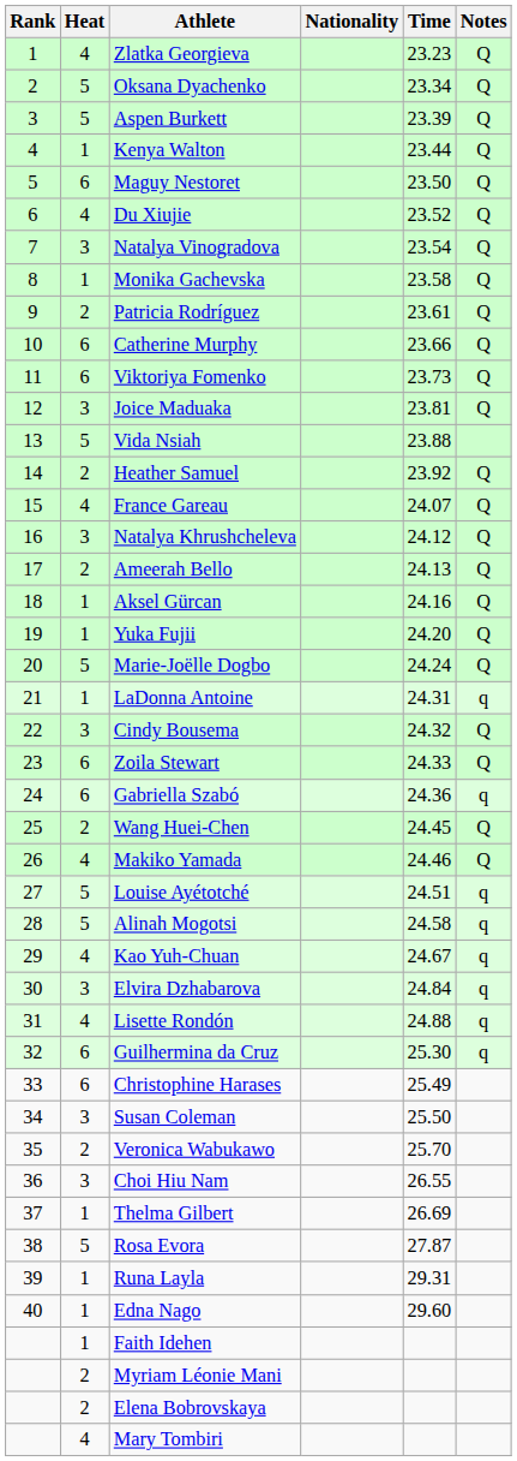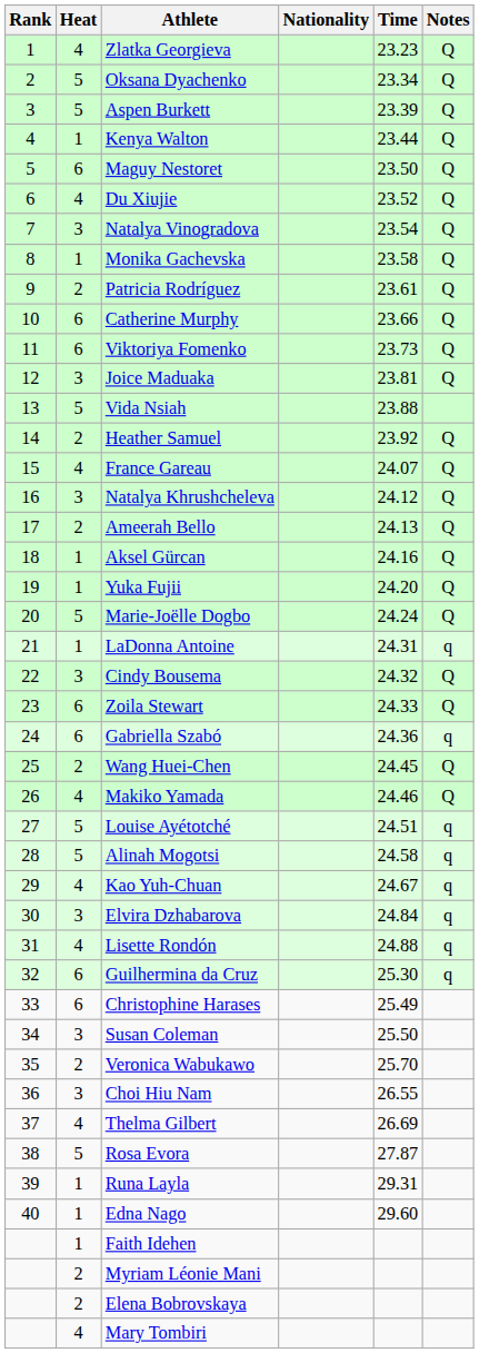Thelma Gilbert | Heat: 1 -> 4
